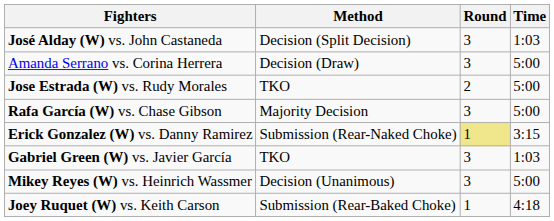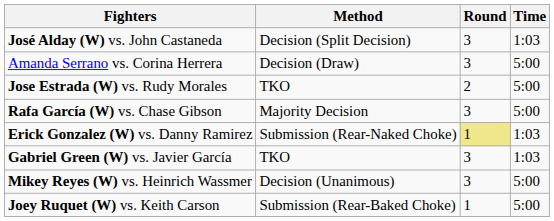Erick Gonzalez (W) vs. Danny Ramirez | Time: 3:15 -> 1:03
Joey Ruquet (W) vs. Keith Carson | Time: 4:18 -> 5:00
